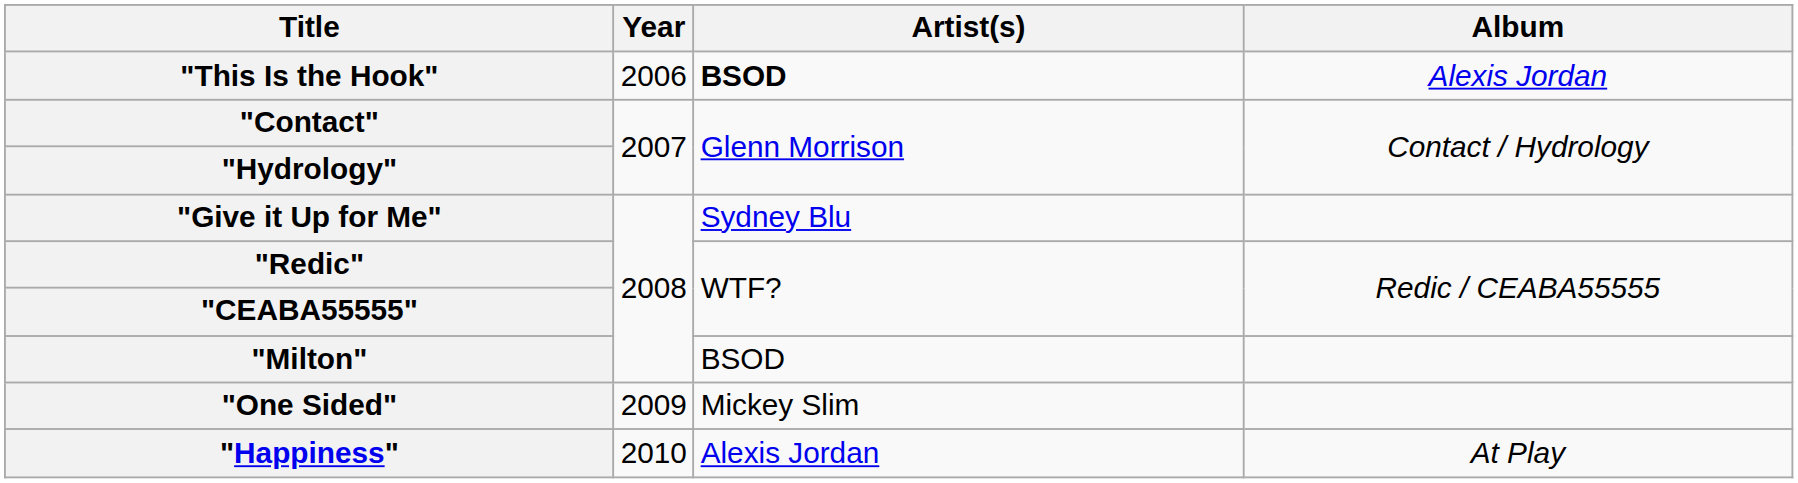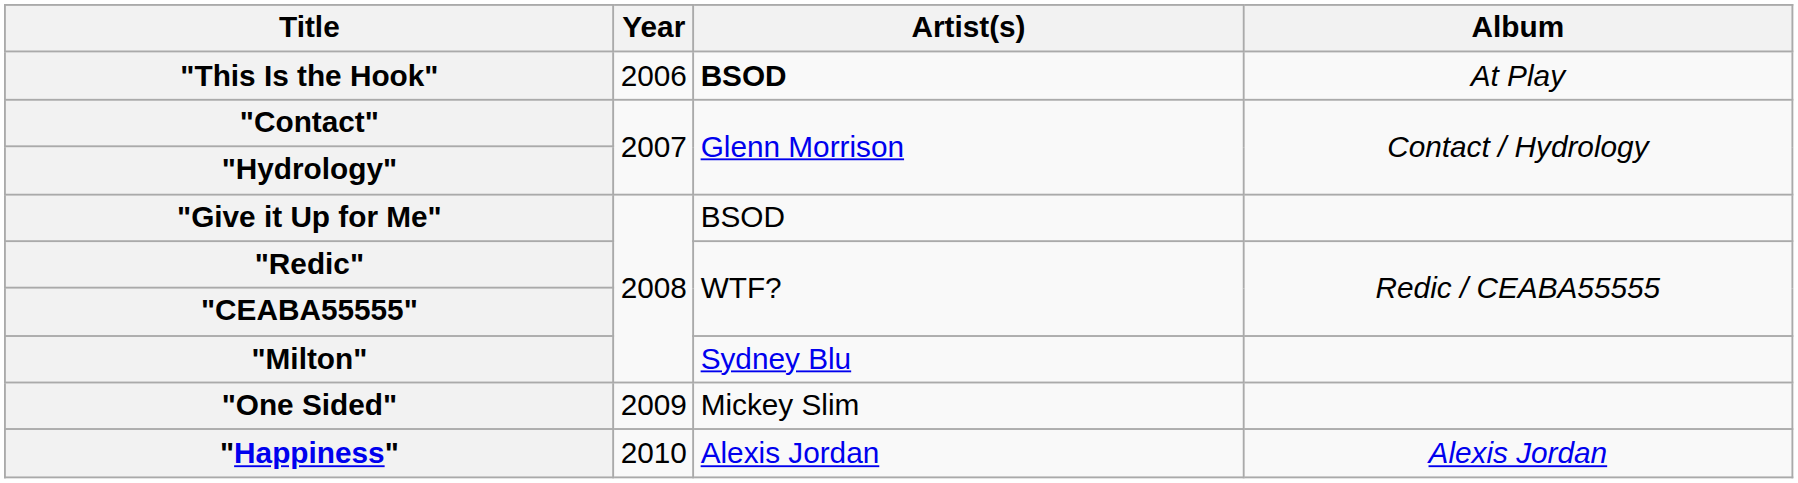"This Is the Hook" | Album: Alexis Jordan -> At Play
"Give it Up for Me" | Artist(s): Sydney Blu -> BSOD
"Milton" | Artist(s): BSOD -> Sydney Blu
"Happiness" | Album: At Play -> Alexis Jordan
